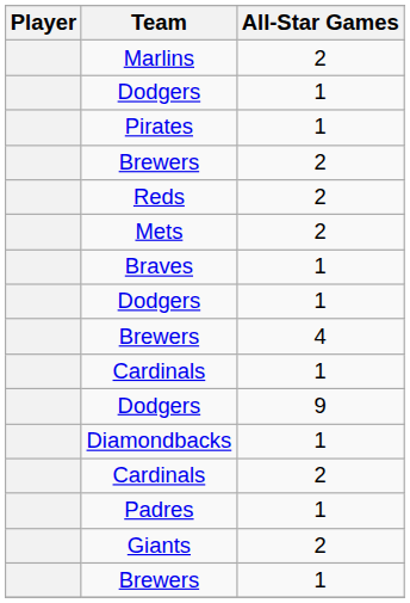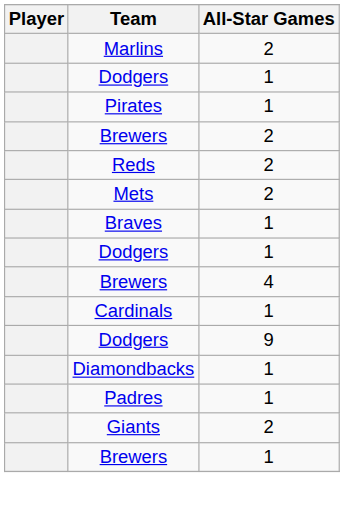- row: Cardinals | 2
